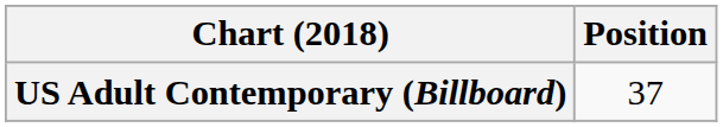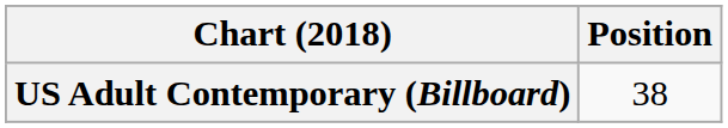US Adult Contemporary (Billboard) | Position: 37 -> 38
